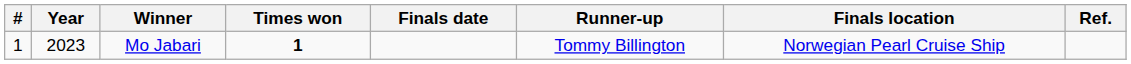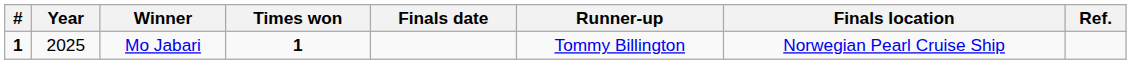Mo Jabari | #: normal -> bold
Mo Jabari | Year: 2023 -> 2025
